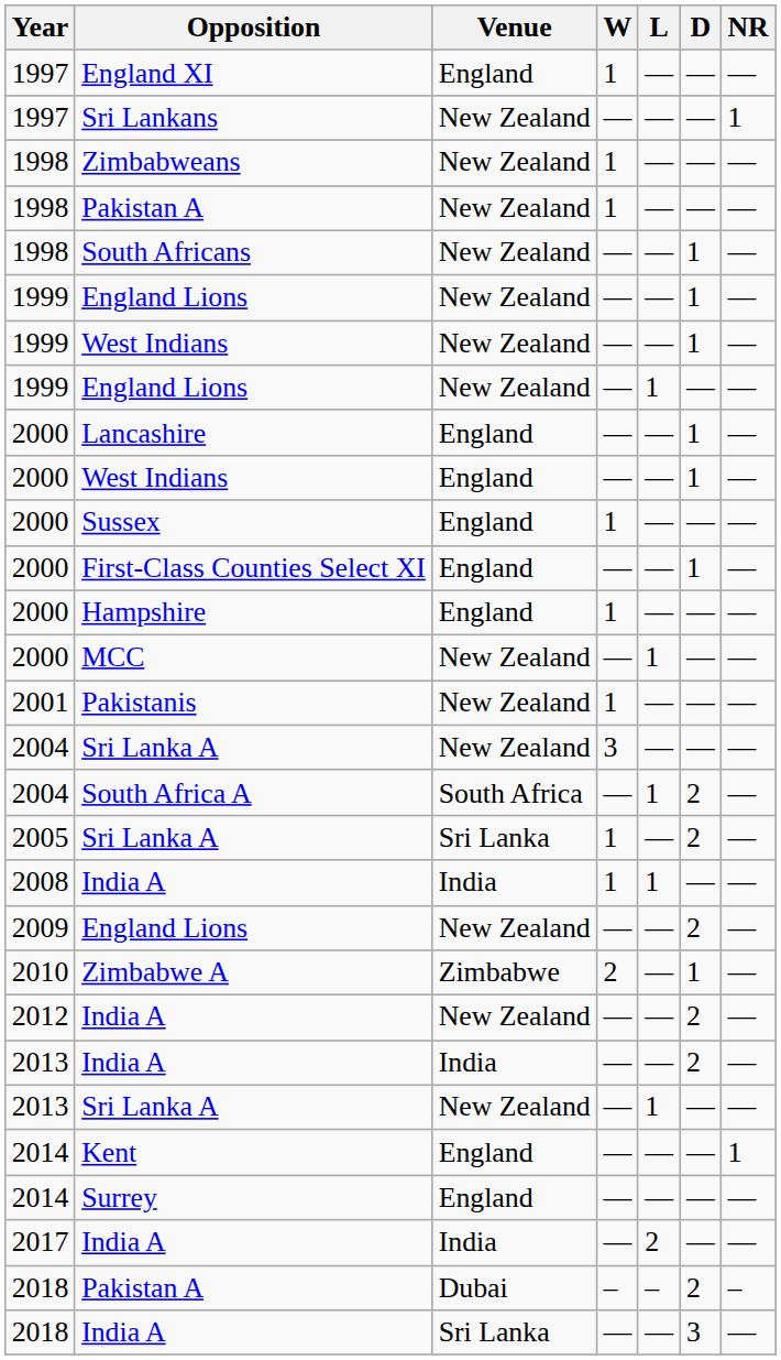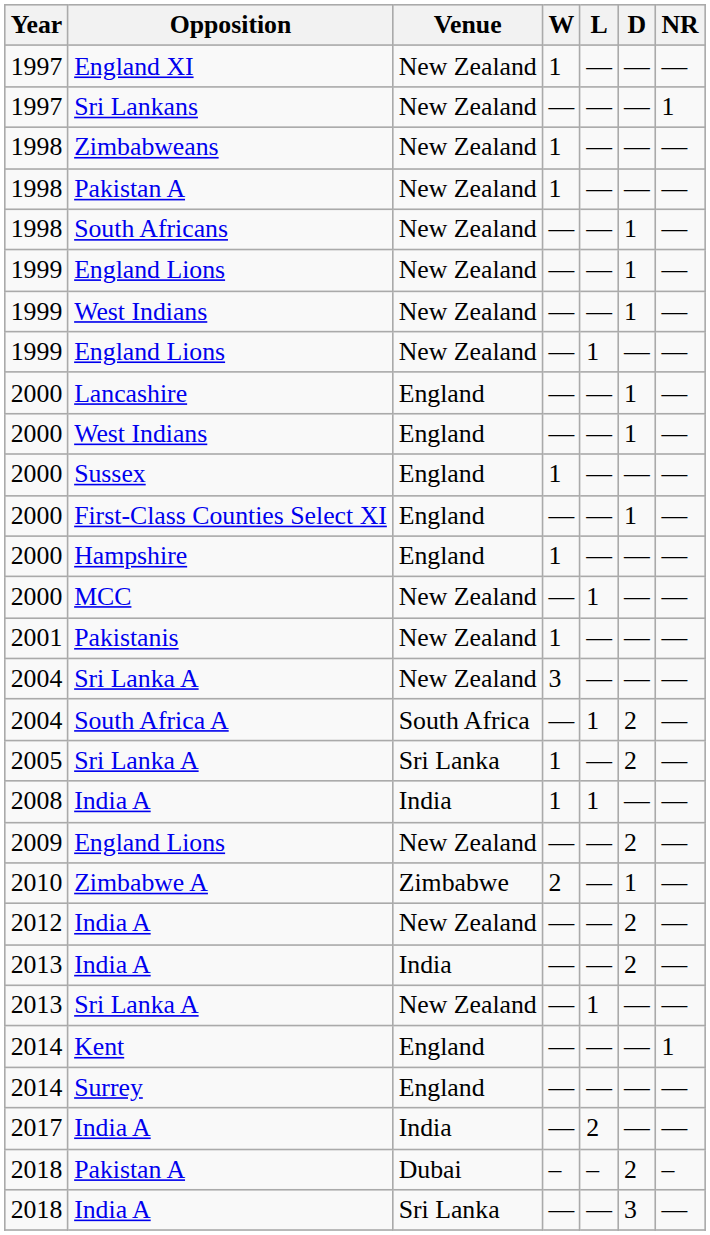England XI | Venue: England -> New Zealand
